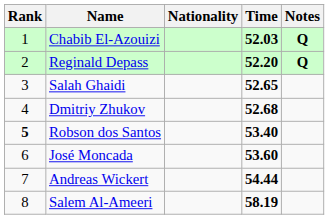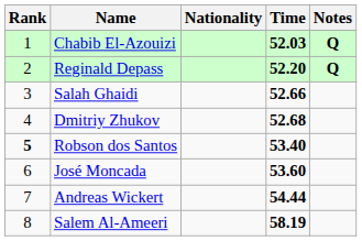Salah Ghaidi | Time: 52.65 -> 52.66
